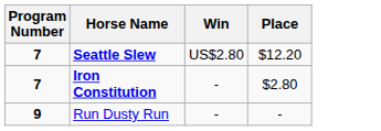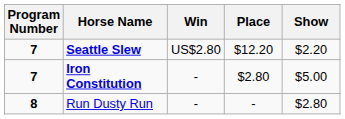+ column: Show | $2.20 | $5.00 | $2.80
Run Dusty Run | Program Number: 9 -> 8
